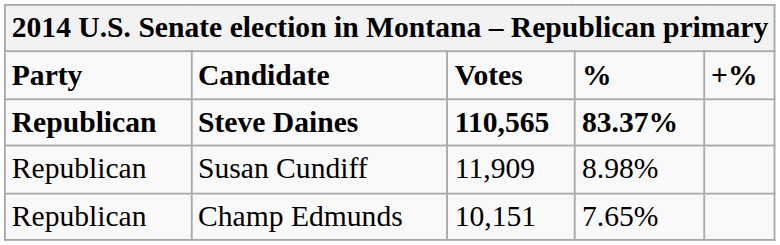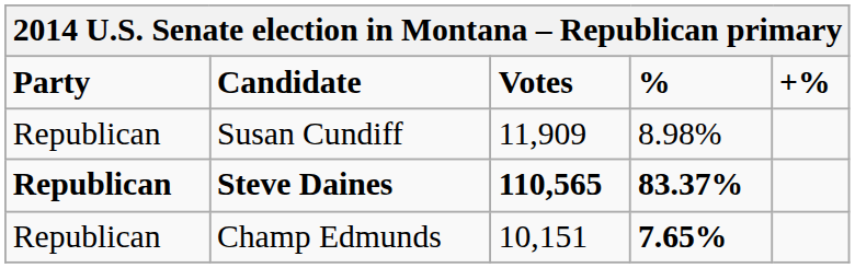rows swapped: Steve Daines <-> Susan Cundiff
Champ Edmunds | %: normal -> bold
